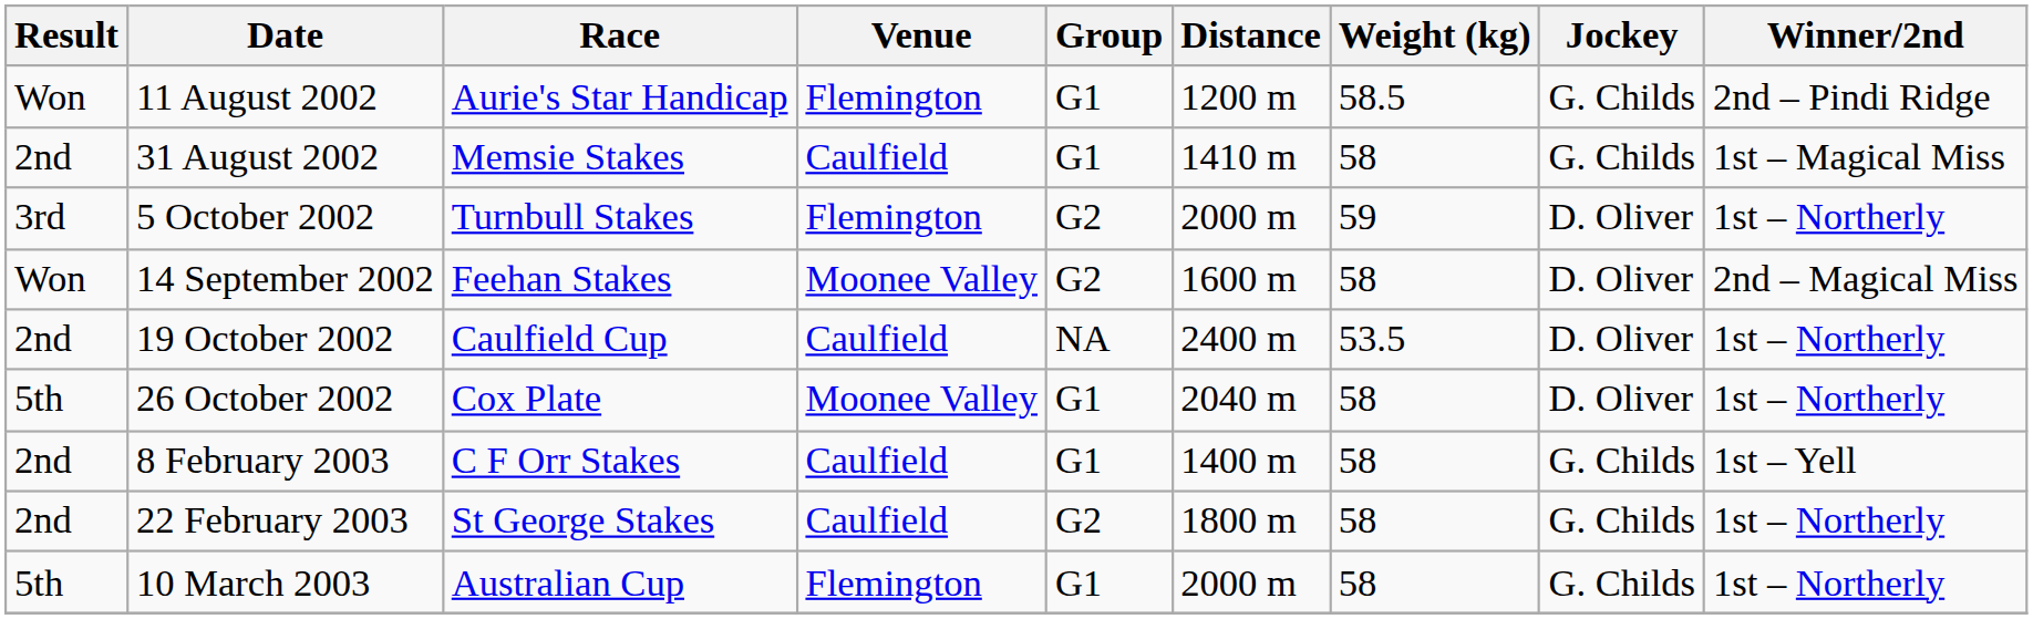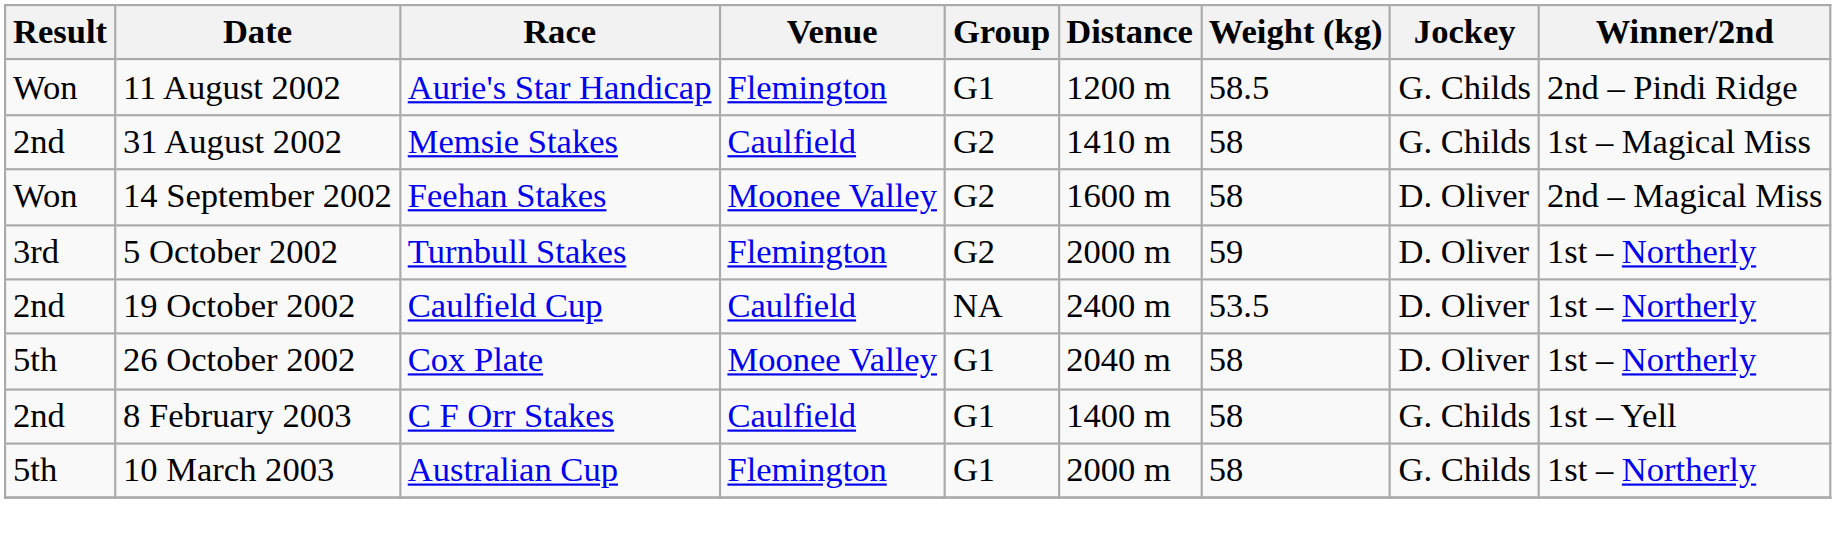31 August 2002 | Group: G1 -> G2
rows swapped: 14 September 2002 <-> 5 October 2002
- row: 2nd | 22 February 2003 | St George Stakes | Caulfield | G2 | 1800 m | 58 | G. Childs | 1st – Northerly
